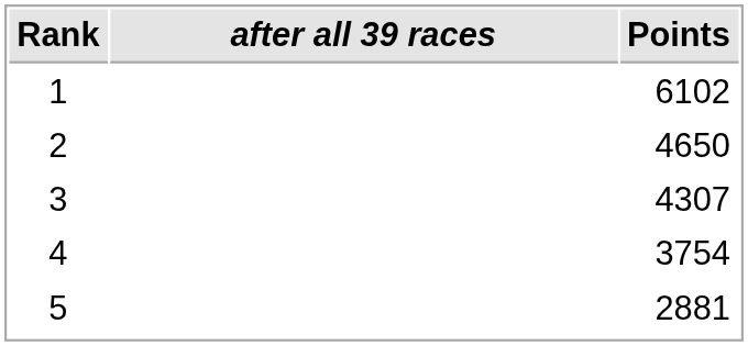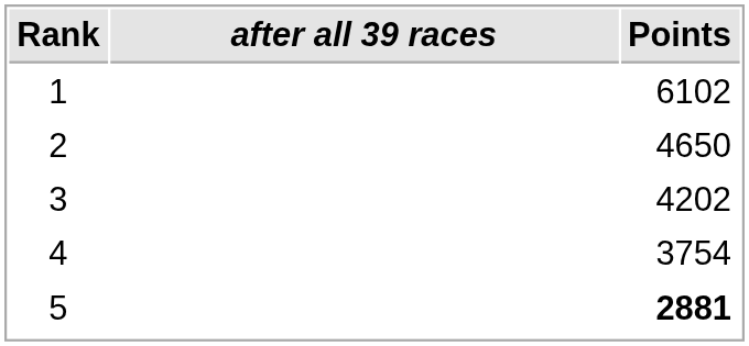3 | Points: 4307 -> 4202
5 | Points: normal -> bold
